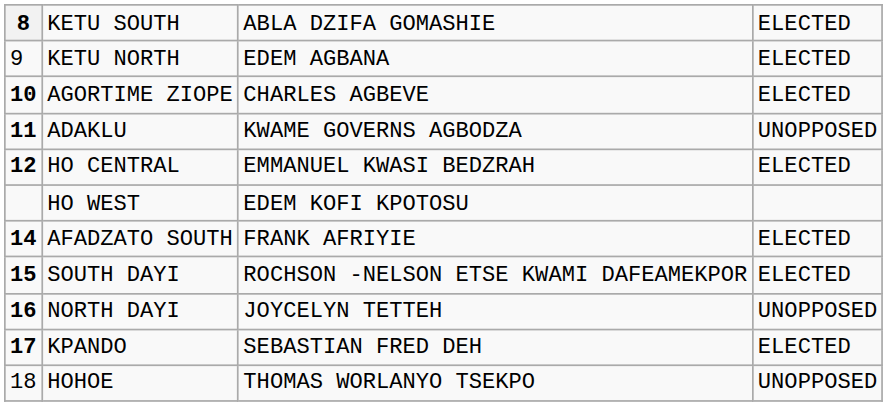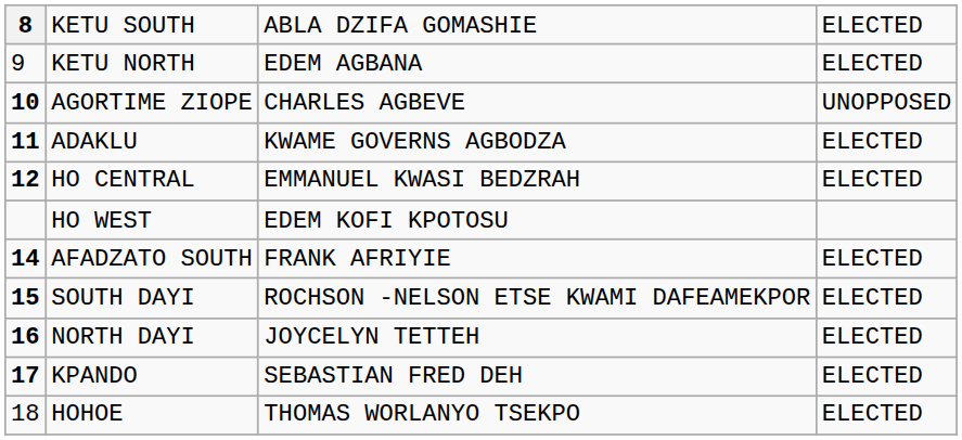AGORTIME ZIOPE | column 4: ELECTED -> UNOPPOSED
ADAKLU | column 4: UNOPPOSED -> ELECTED
NORTH DAYI | column 4: UNOPPOSED -> ELECTED
HOHOE | column 4: UNOPPOSED -> ELECTED
